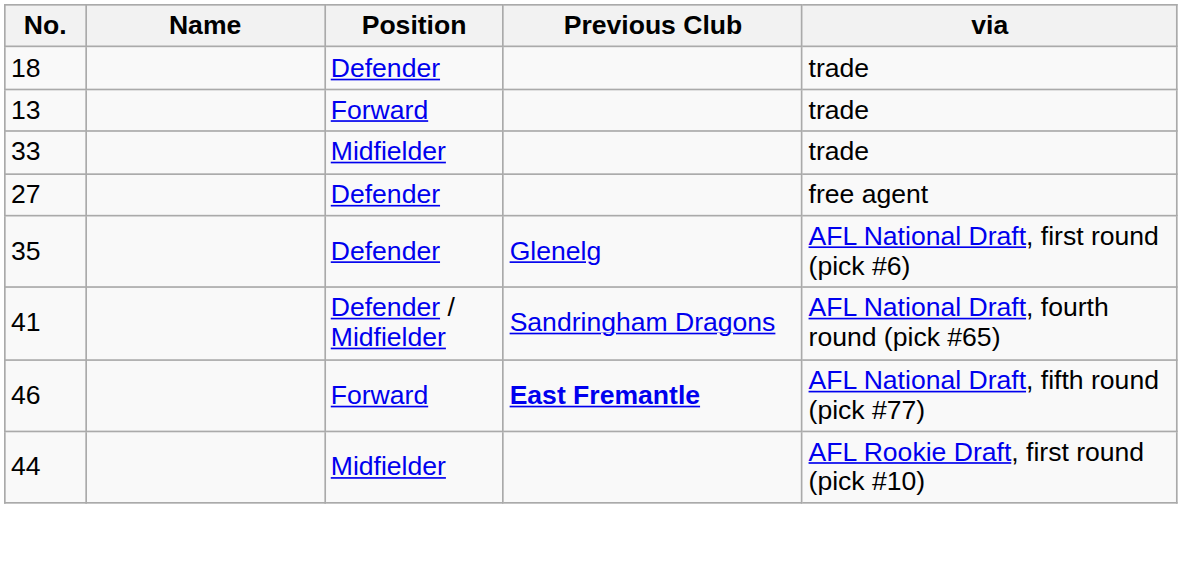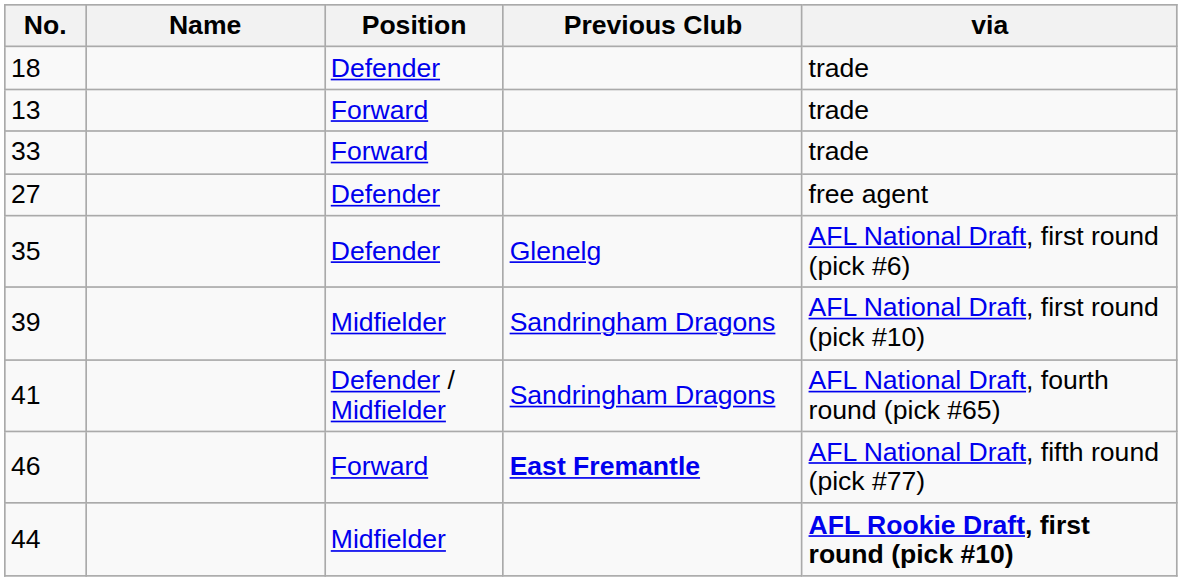33 | Position: Midfielder -> Forward
+ row: 39 | Midfielder | Sandringham Dragons | AFL National Draft, first round (pick #10)
44 | via: normal -> bold
